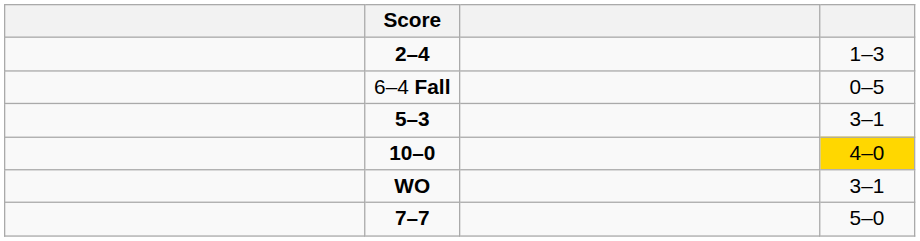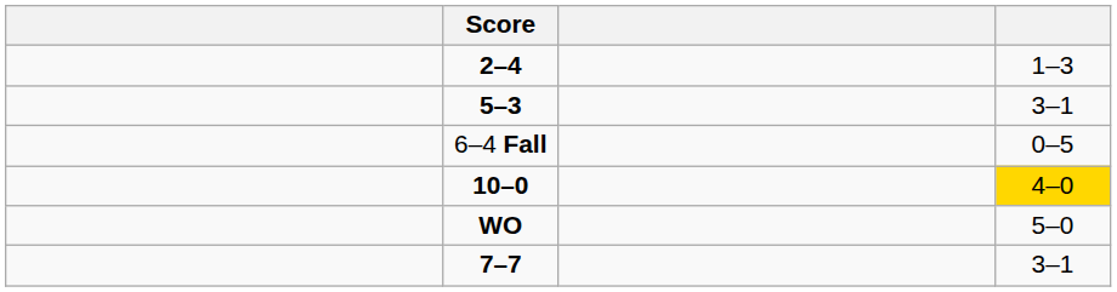rows swapped: 6–4 Fall <-> 5–3
WO | column 4: 3–1 -> 5–0
7–7 | column 4: 5–0 -> 3–1
